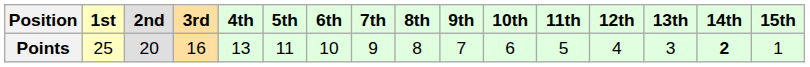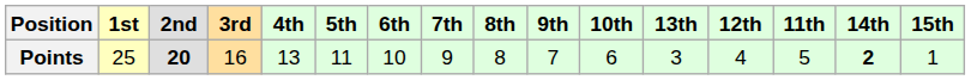columns swapped: 11th <-> 13th
Points | 2nd: normal -> bold
